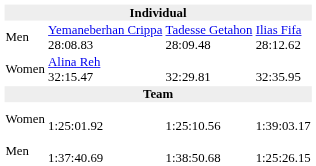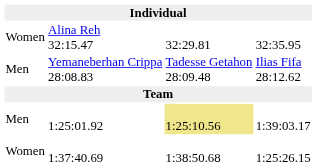rows swapped: Yemaneberhan Crippa 28:08.83 <-> Alina Reh 32:15.47
1:25:01.92 | column 1: Women -> Men
1:25:01.92 | column 3: no background -> khaki background
1:37:40.69 | column 1: Men -> Women
